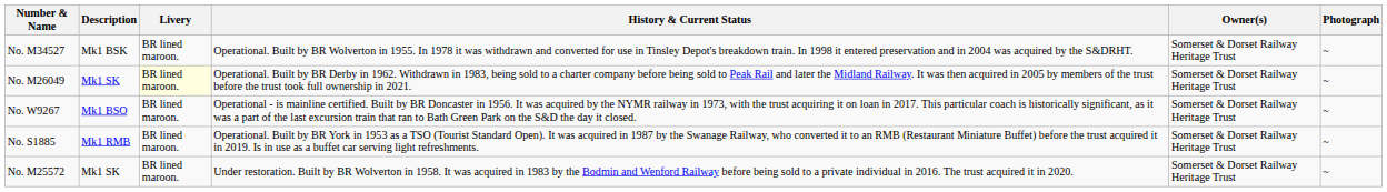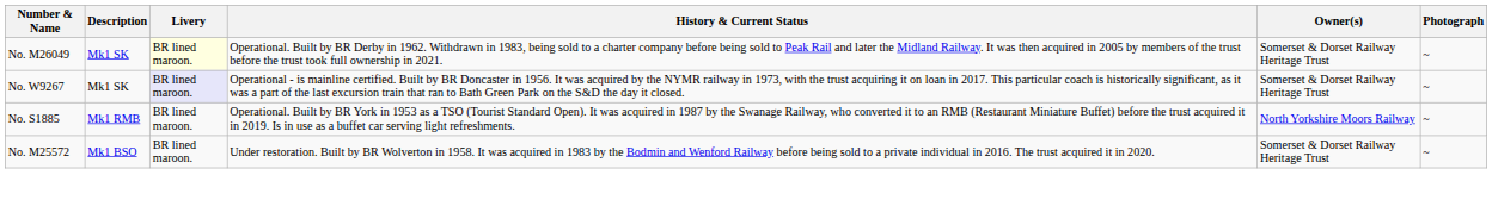- row: No. M34527 | Mk1 BSK | BR lined maroon. | Operational. Built by BR Wolverton in 1955. In 1978 it was withdrawn and converted for use in Tinsley Depot's breakdown train. In 1998 it entered preservation and in 2004 was acquired by the S&DRHT. | Somerset & Dorset Railway Heritage Trust | ~
No. W9267 | Description: Mk1 BSO -> Mk1 SK
No. W9267 | Livery: no background -> lavender background
No. S1885 | Owner(s): Somerset & Dorset Railway Heritage Trust -> North Yorkshire Moors Railway
No. M25572 | Description: Mk1 SK -> Mk1 BSO
